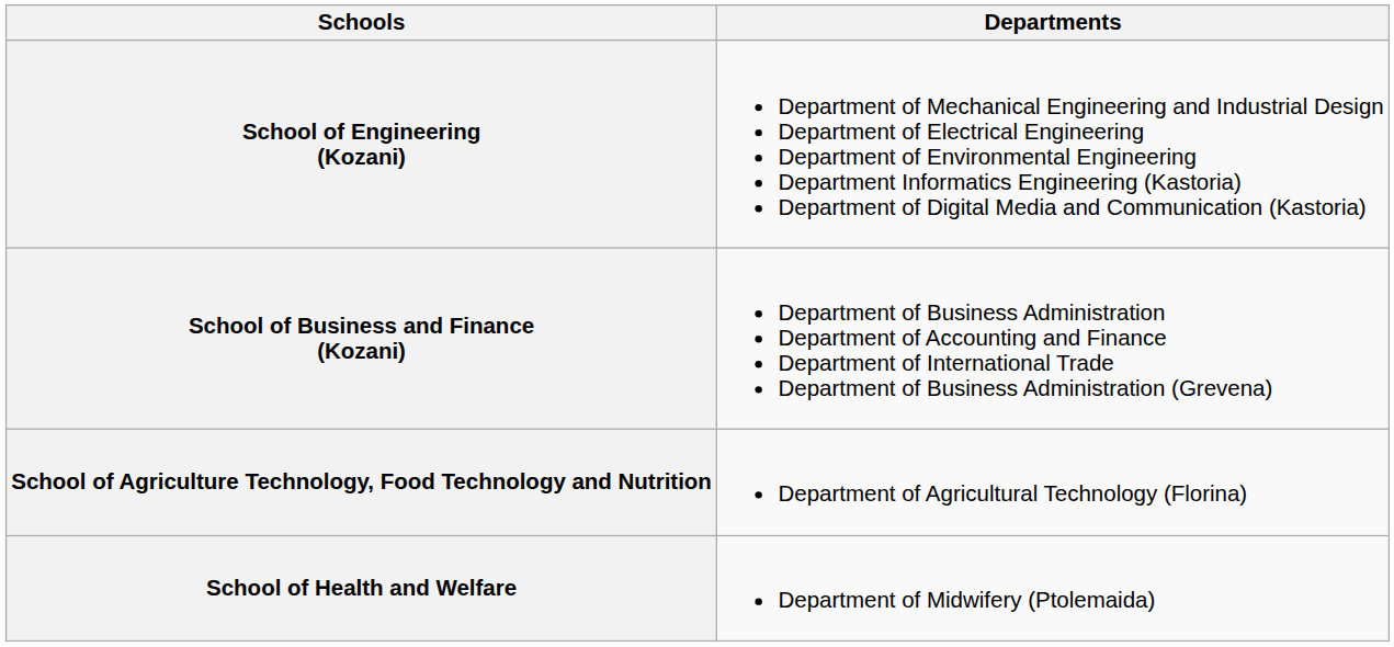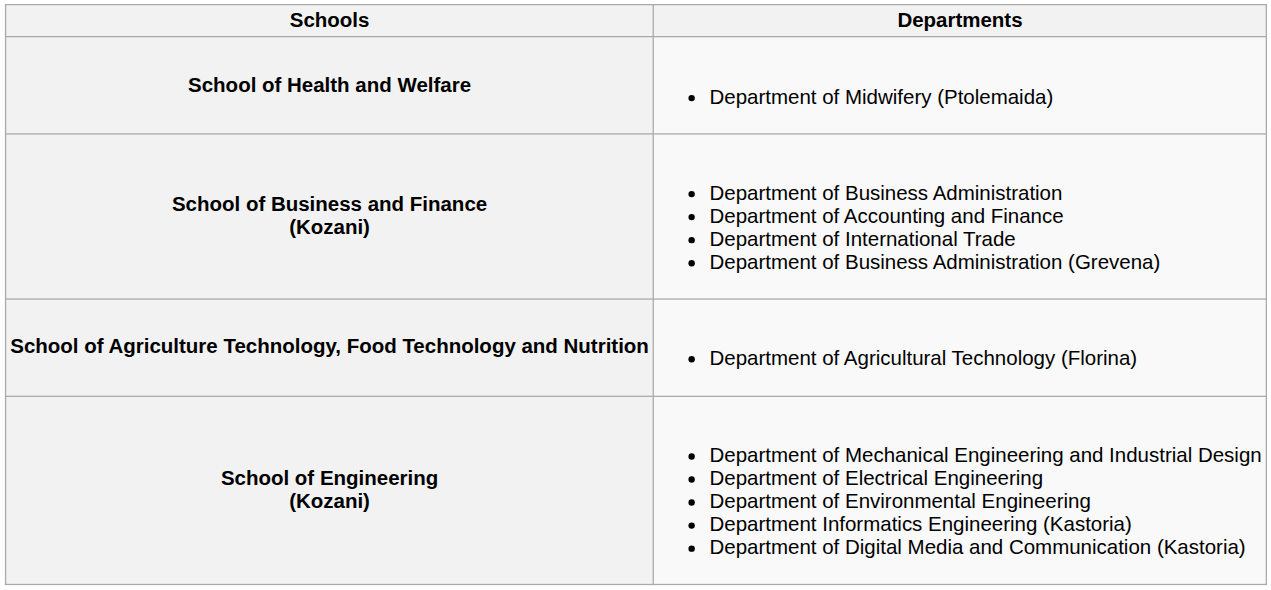rows swapped: School of Engineering (Kozani) <-> School of Health and Welfare
